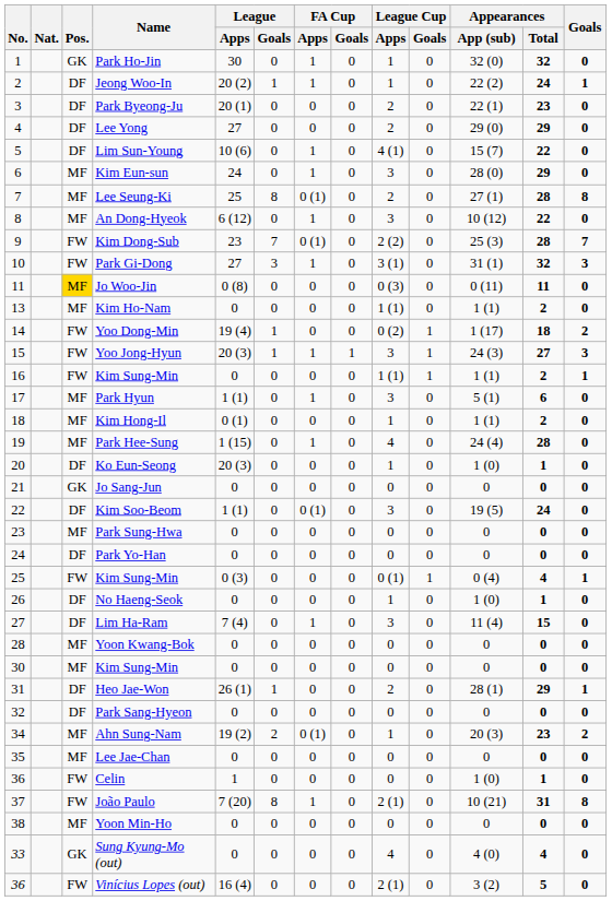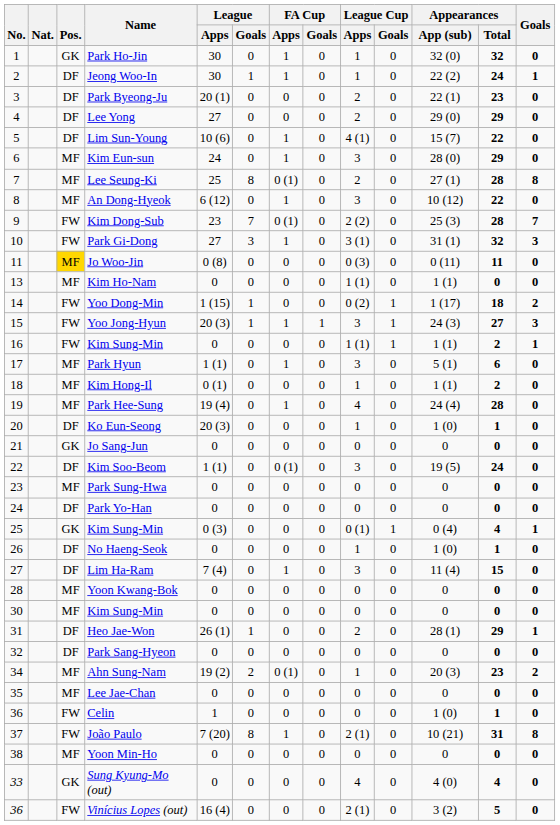Jeong Woo-In | League / Apps: 20 (2) -> 30
Kim Ho-Nam | Appearances / Total: 2 -> 0
Yoo Dong-Min | League / Apps: 19 (4) -> 1 (15)
Park Hee-Sung | League / Apps: 1 (15) -> 19 (4)
25 / Kim Sung-Min | Pos.: FW -> GK
